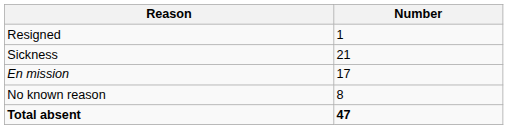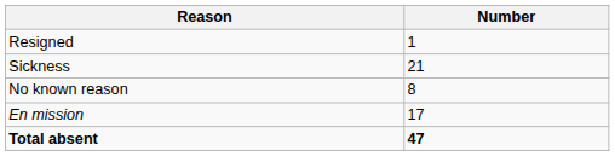rows swapped: No known reason <-> En mission
